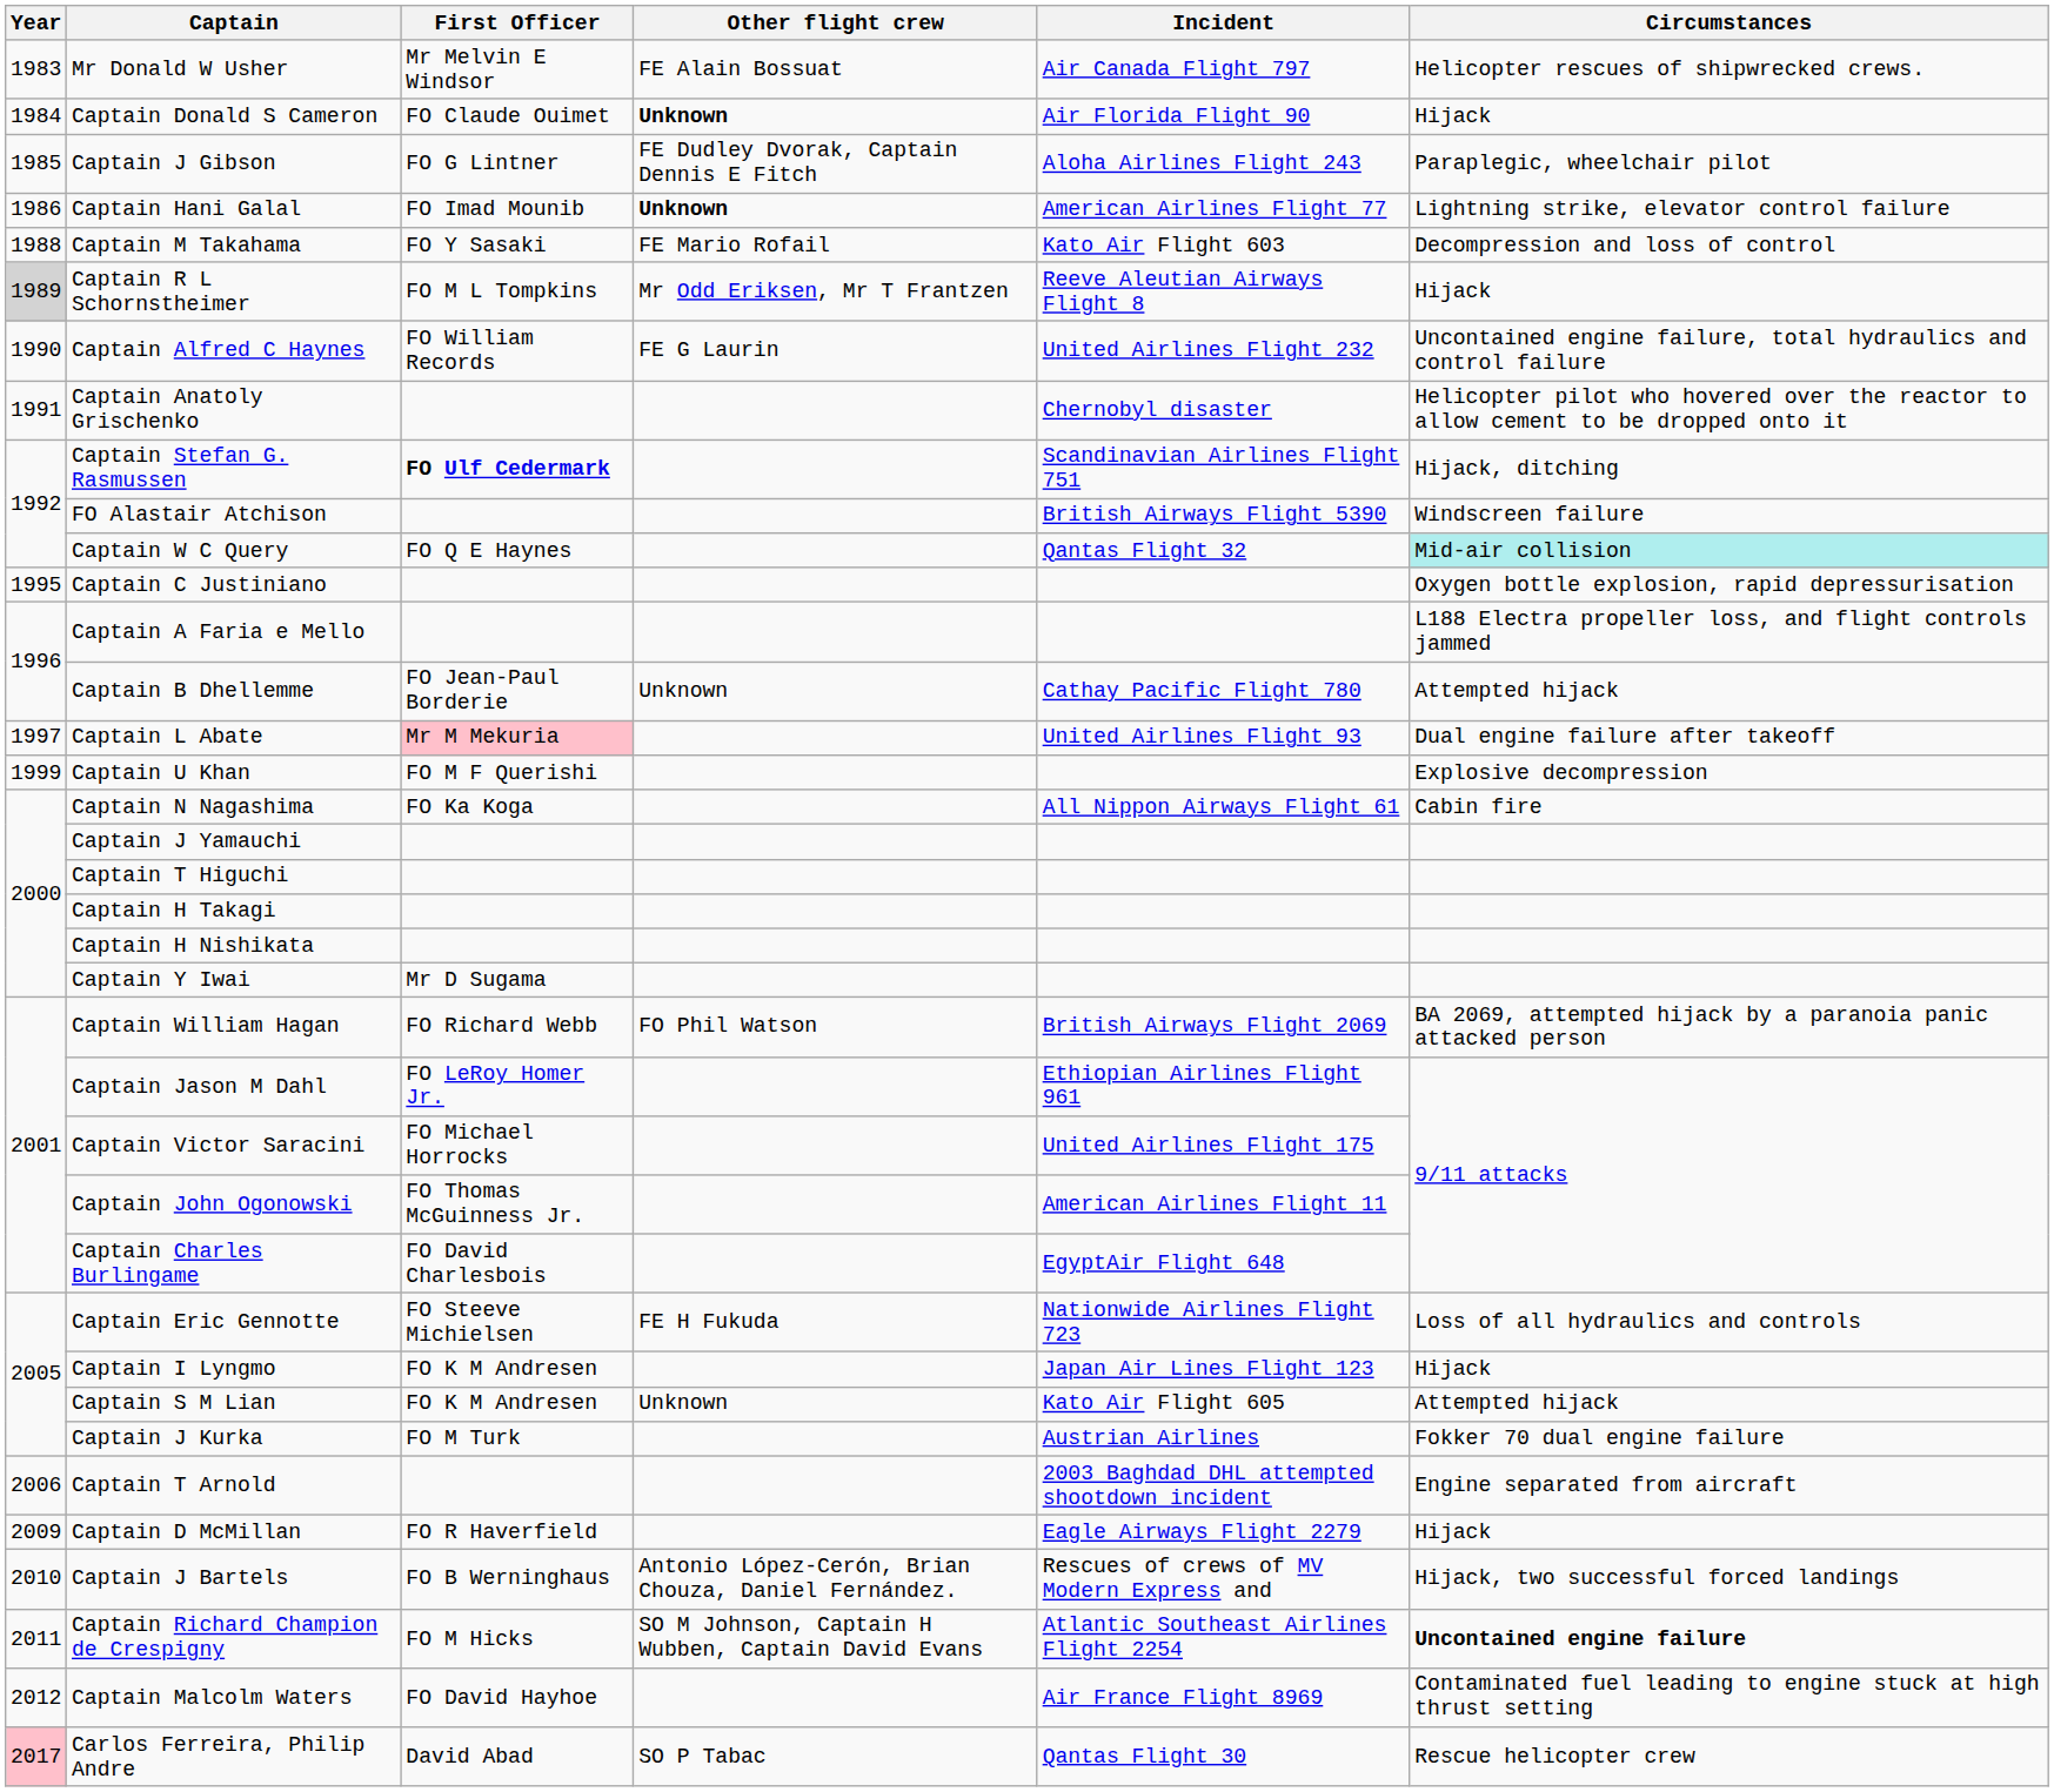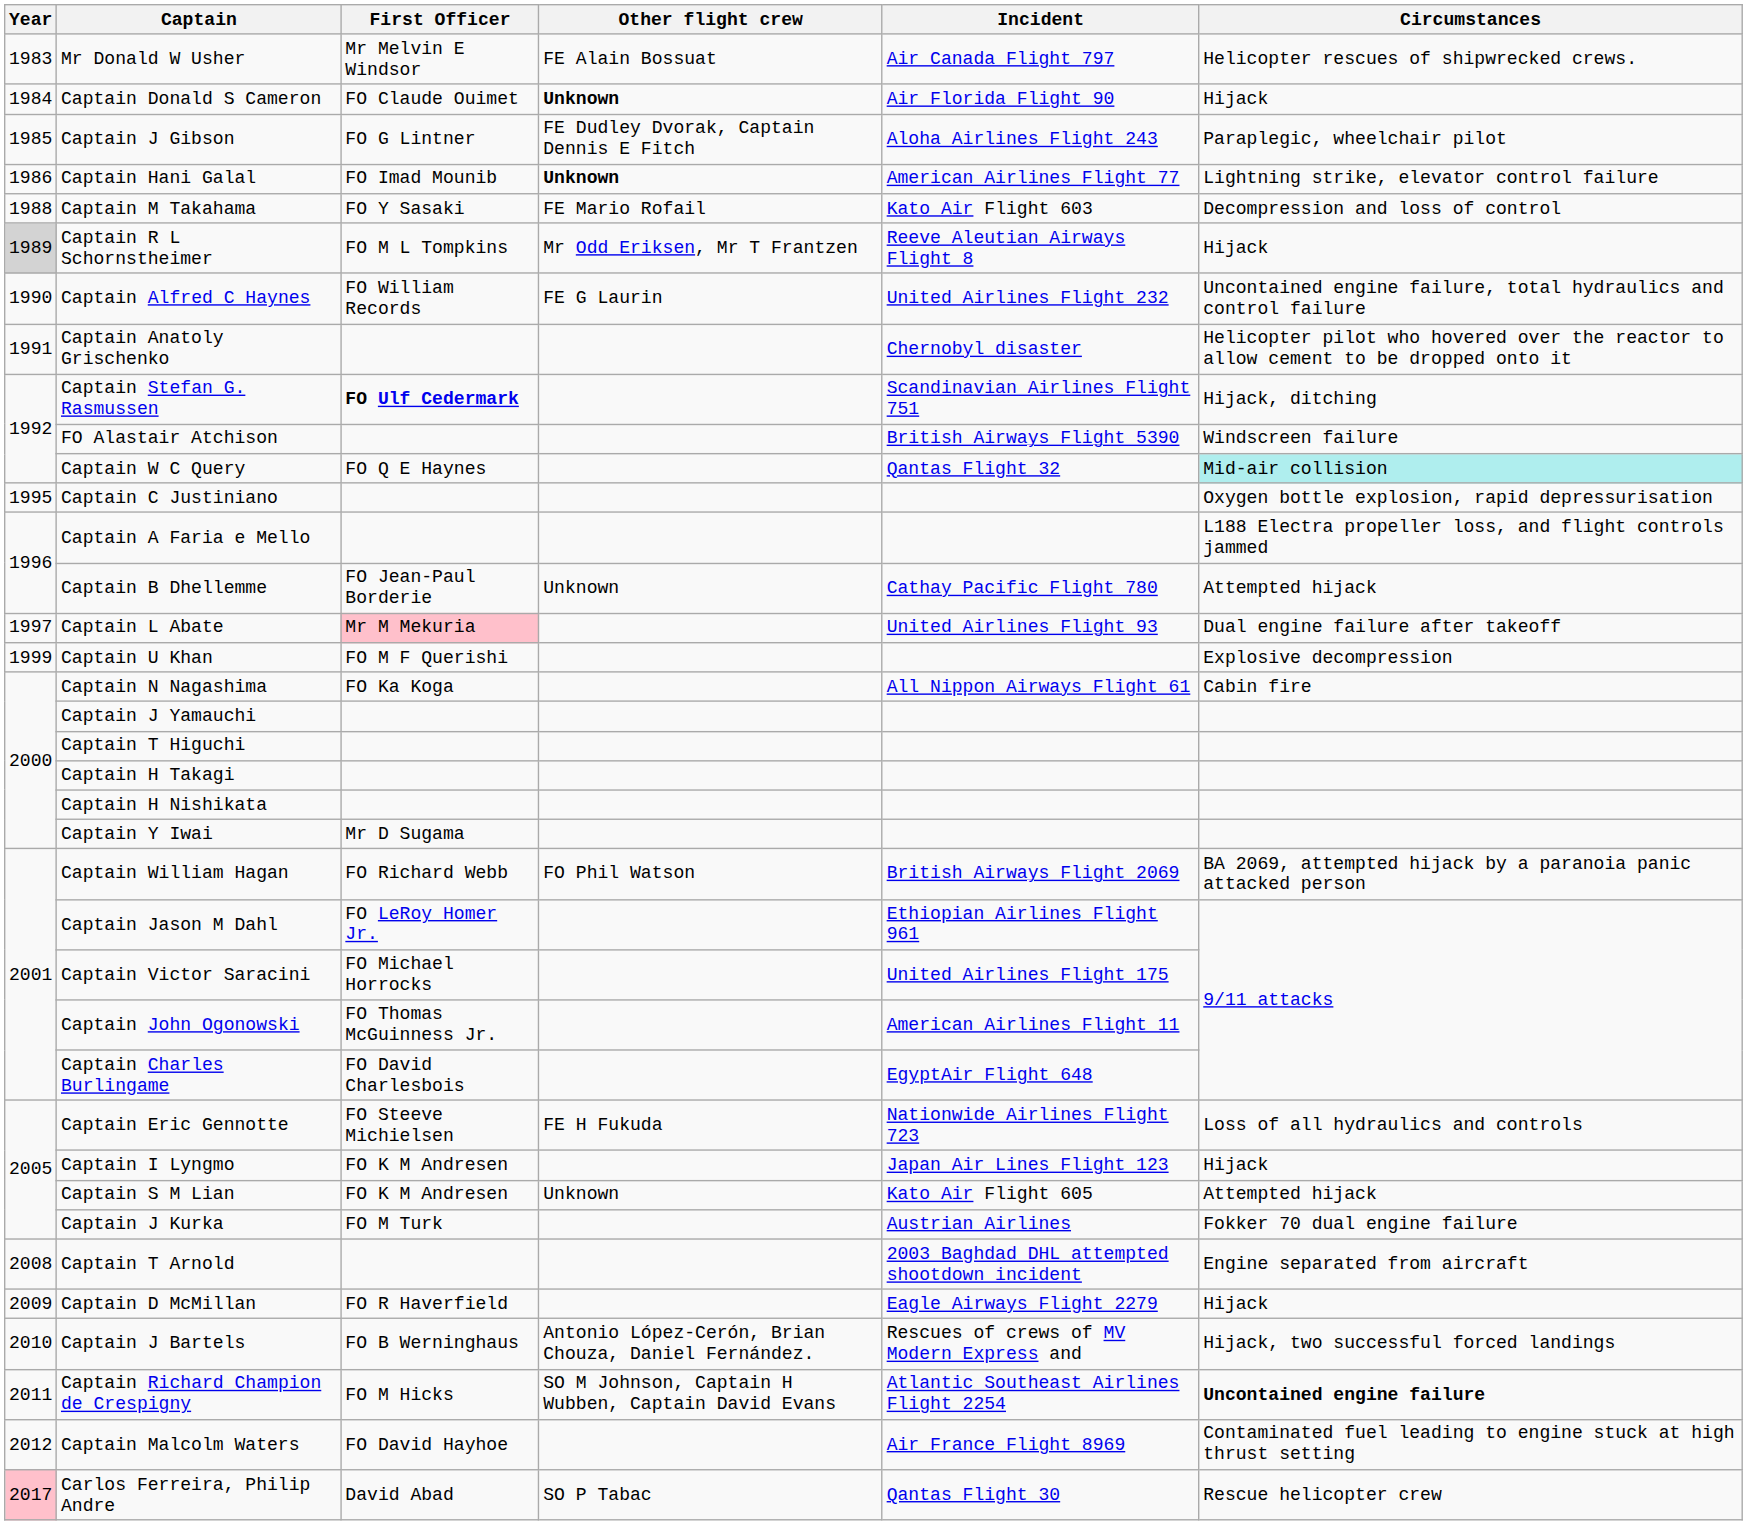Captain T Arnold | Year: 2006 -> 2008
